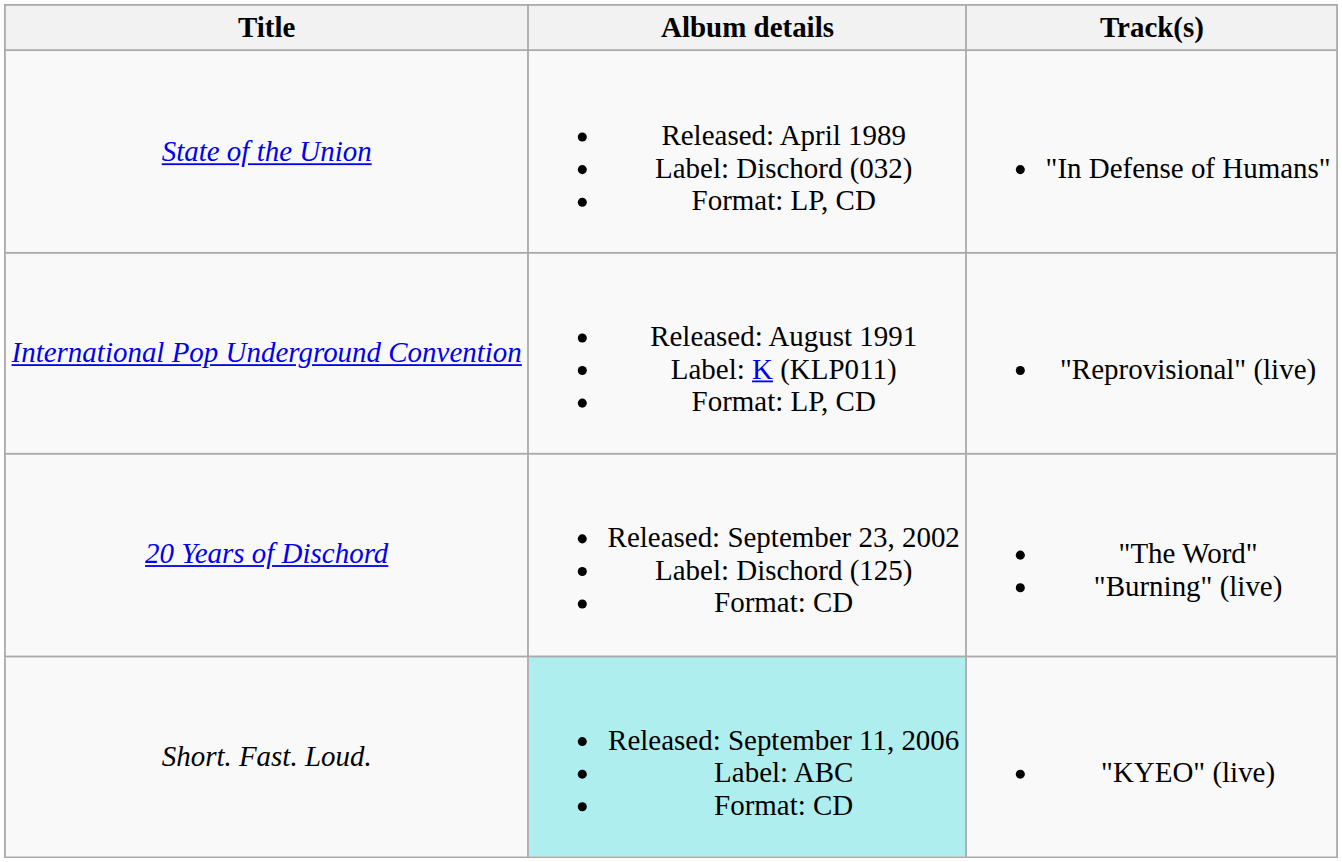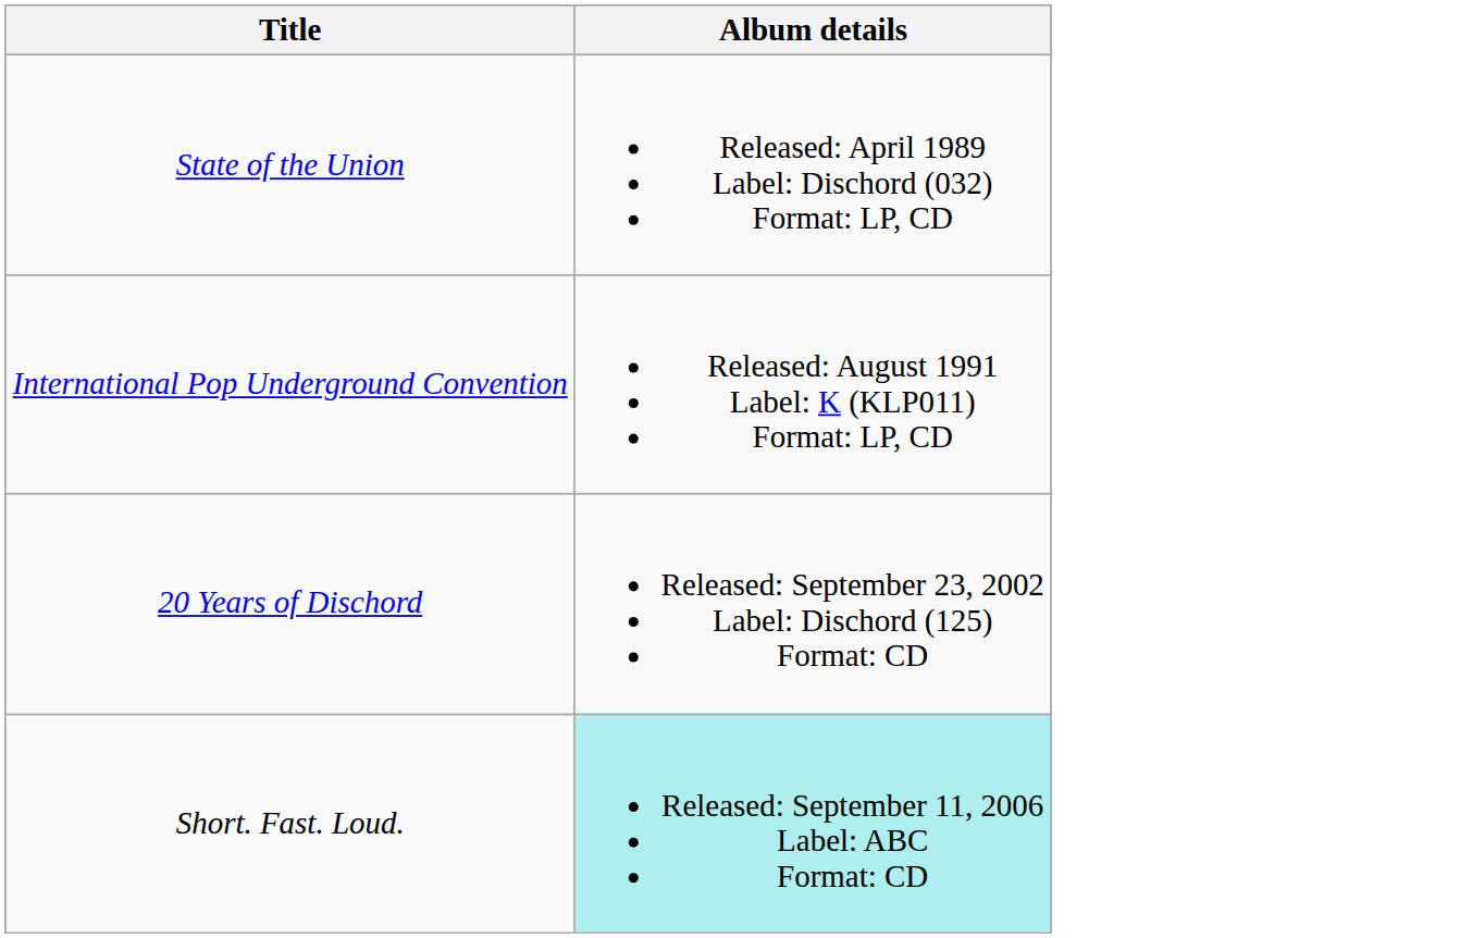- column: Track(s) | "In Defense of Humans" | "Reprovisional" (live) | "The Word" "Burning" (live) | "KYEO" (live)
